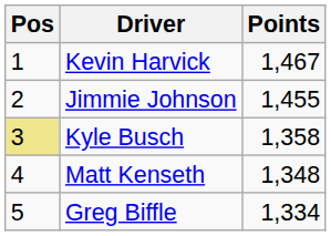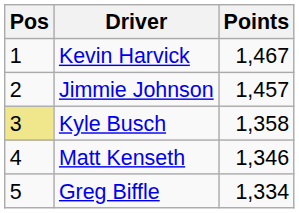Jimmie Johnson | Points: 1,455 -> 1,457
Matt Kenseth | Points: 1,348 -> 1,346
